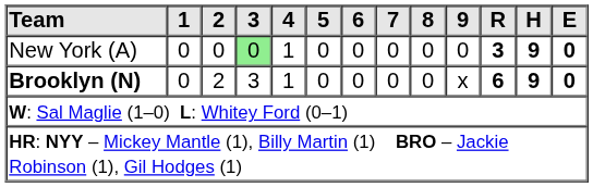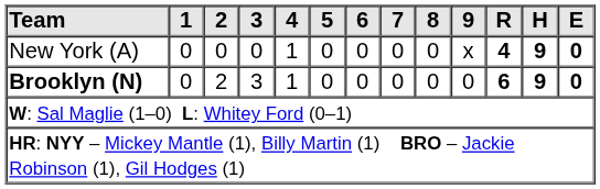New York (A) | 3: lightgreen background -> no background
New York (A) | 9: 0 -> x
New York (A) | R: 3 -> 4
Brooklyn (N) | 9: x -> 0
